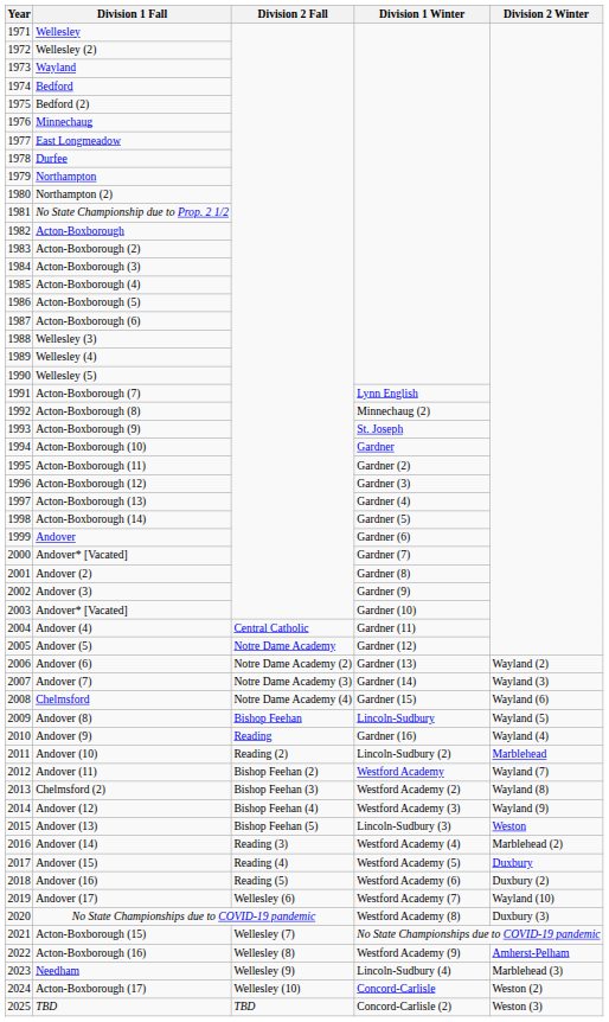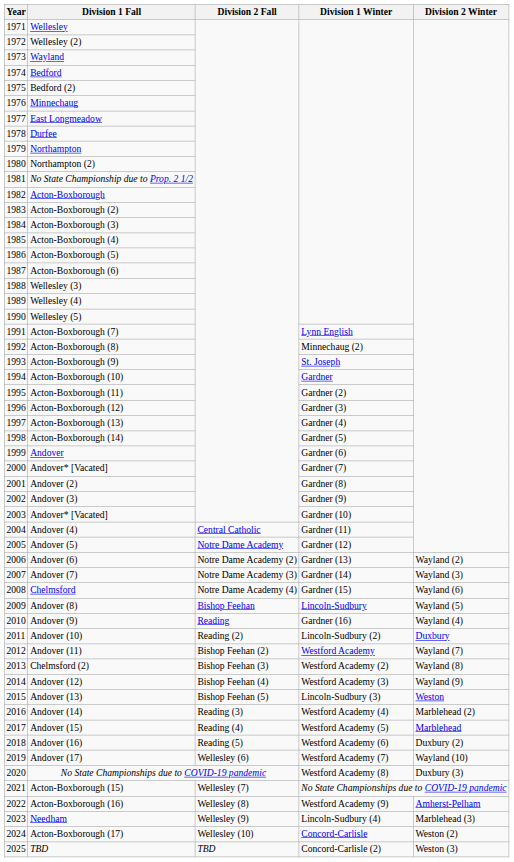Andover (10) | Division 2 Winter: Marblehead -> Duxbury
Andover (15) | Division 2 Winter: Duxbury -> Marblehead
